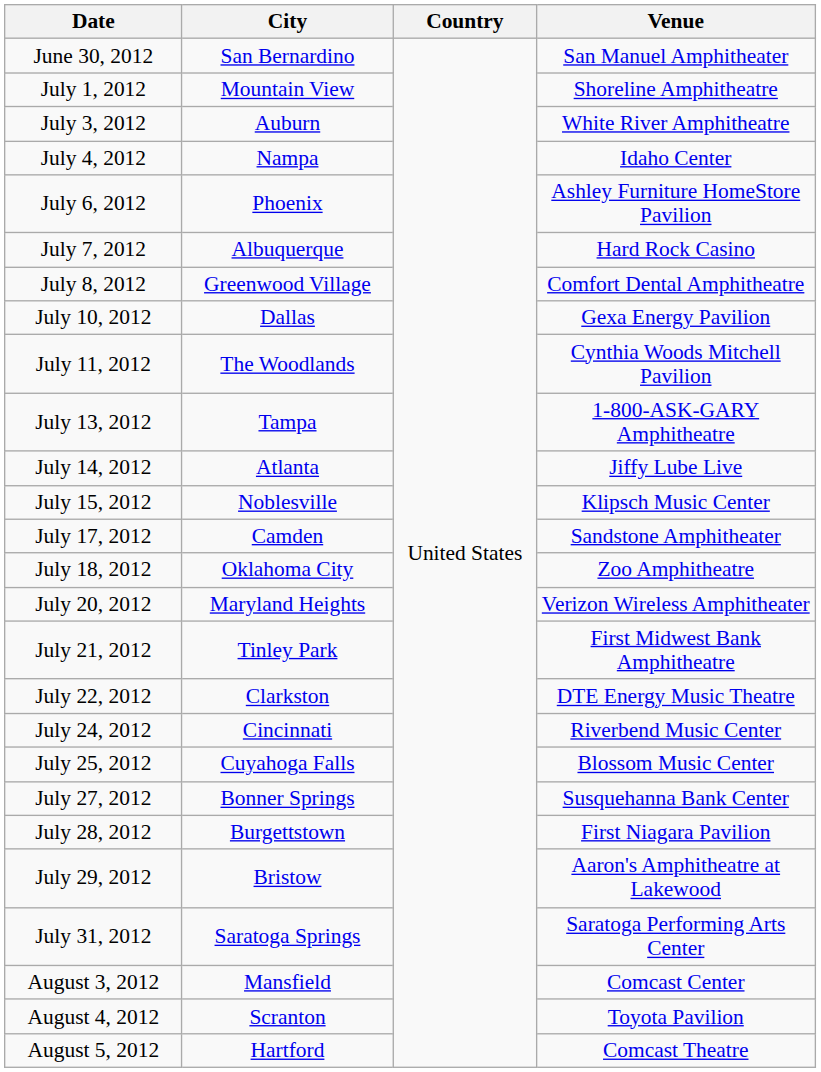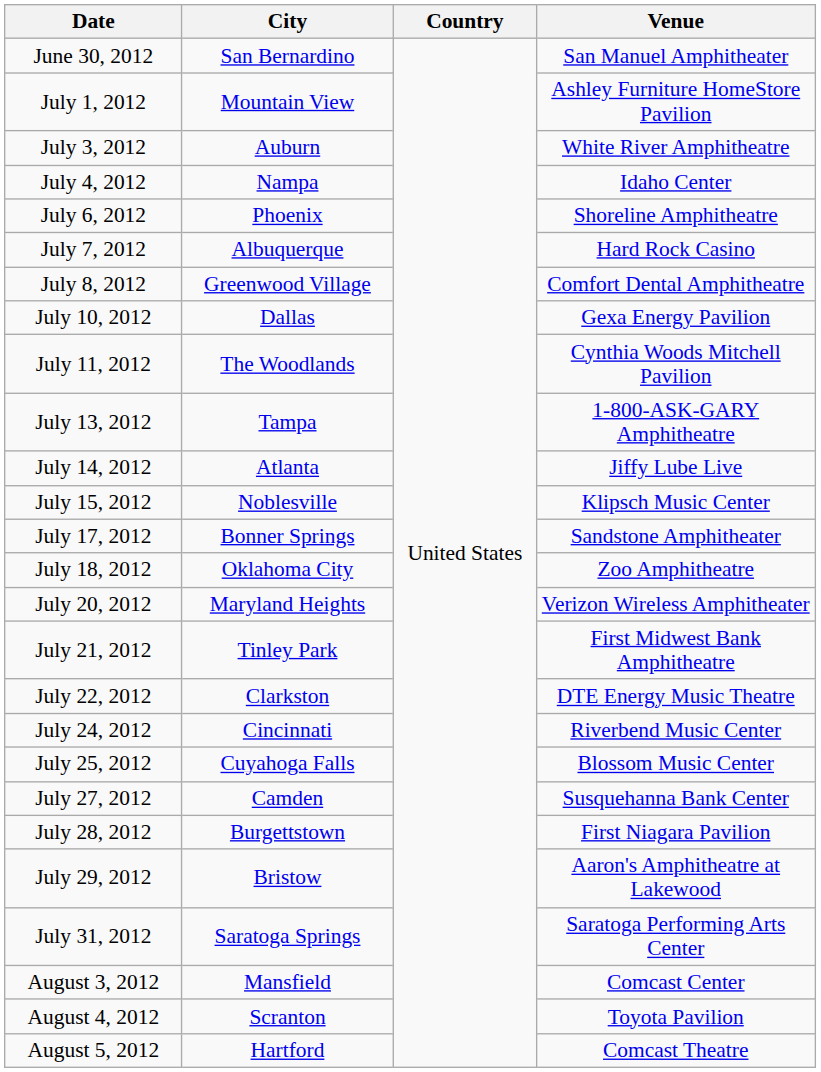July 1, 2012 | Venue: Shoreline Amphitheatre -> Ashley Furniture HomeStore Pavilion
July 6, 2012 | Venue: Ashley Furniture HomeStore Pavilion -> Shoreline Amphitheatre
July 17, 2012 | City: Camden -> Bonner Springs
July 27, 2012 | City: Bonner Springs -> Camden
